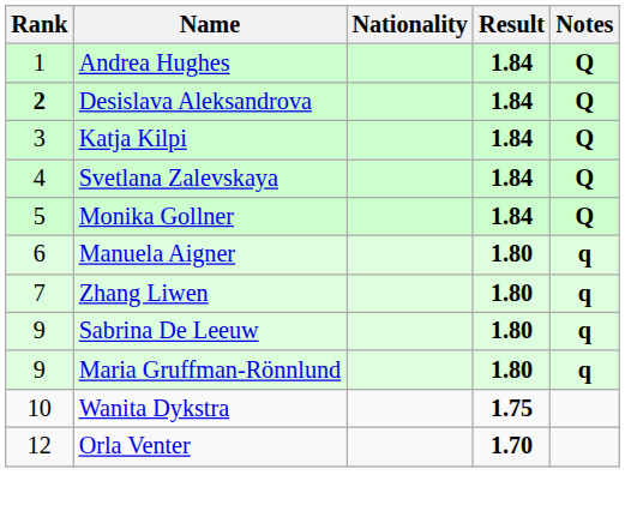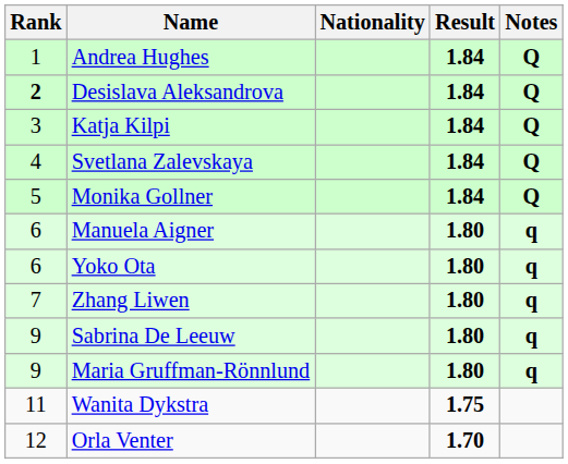+ row: 6 | Yoko Ota | 1.80 | q
Wanita Dykstra | Rank: 10 -> 11
